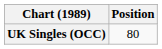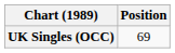UK Singles (OCC) | Position: 80 -> 69
